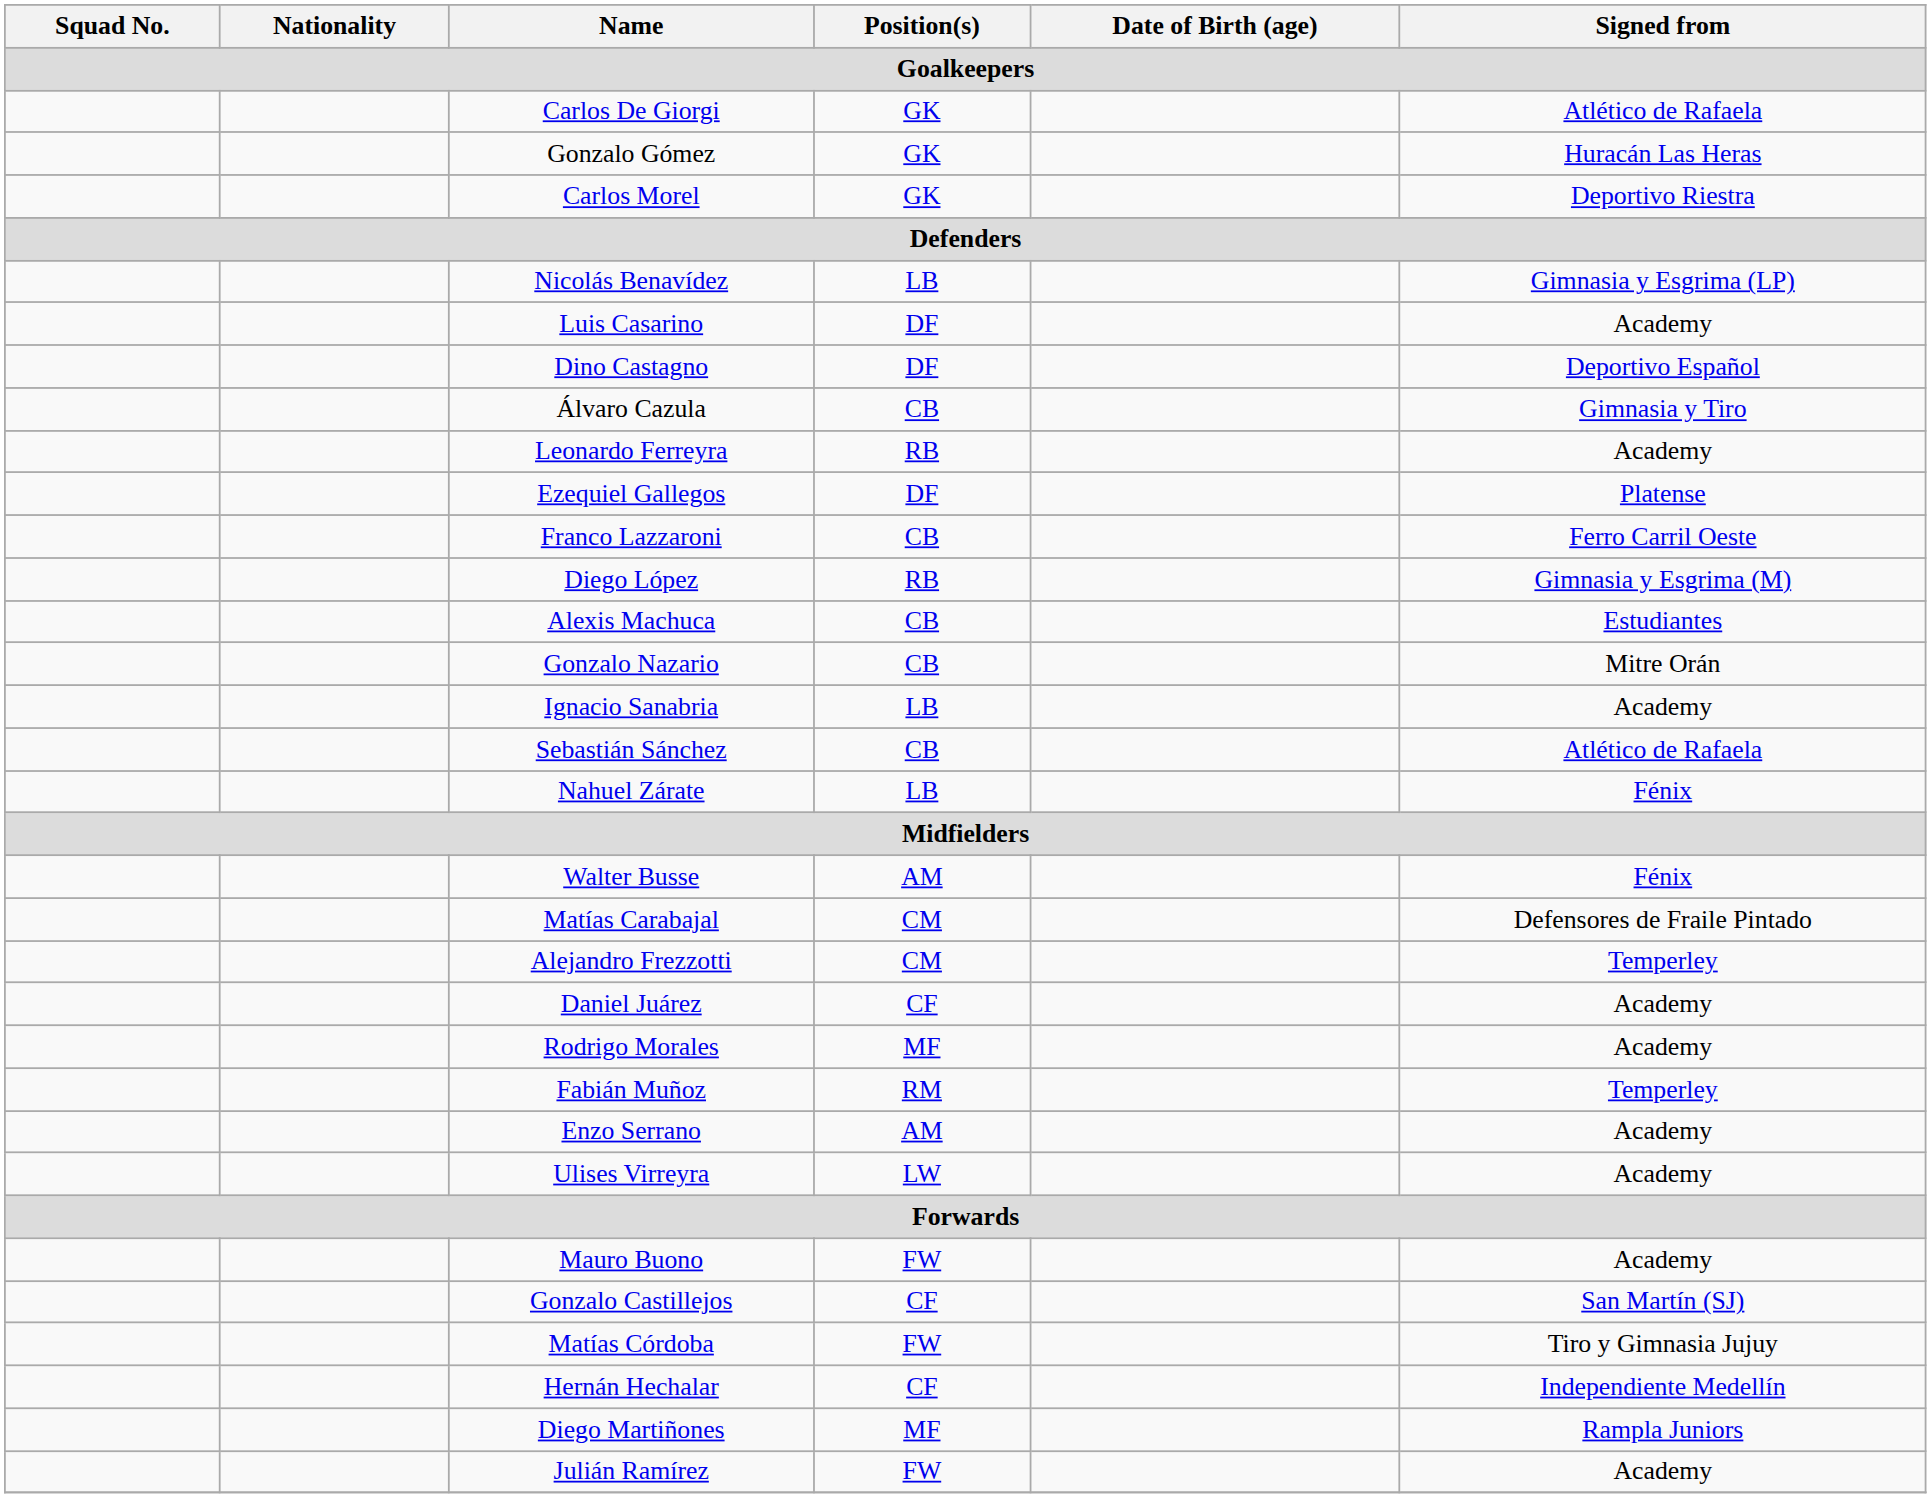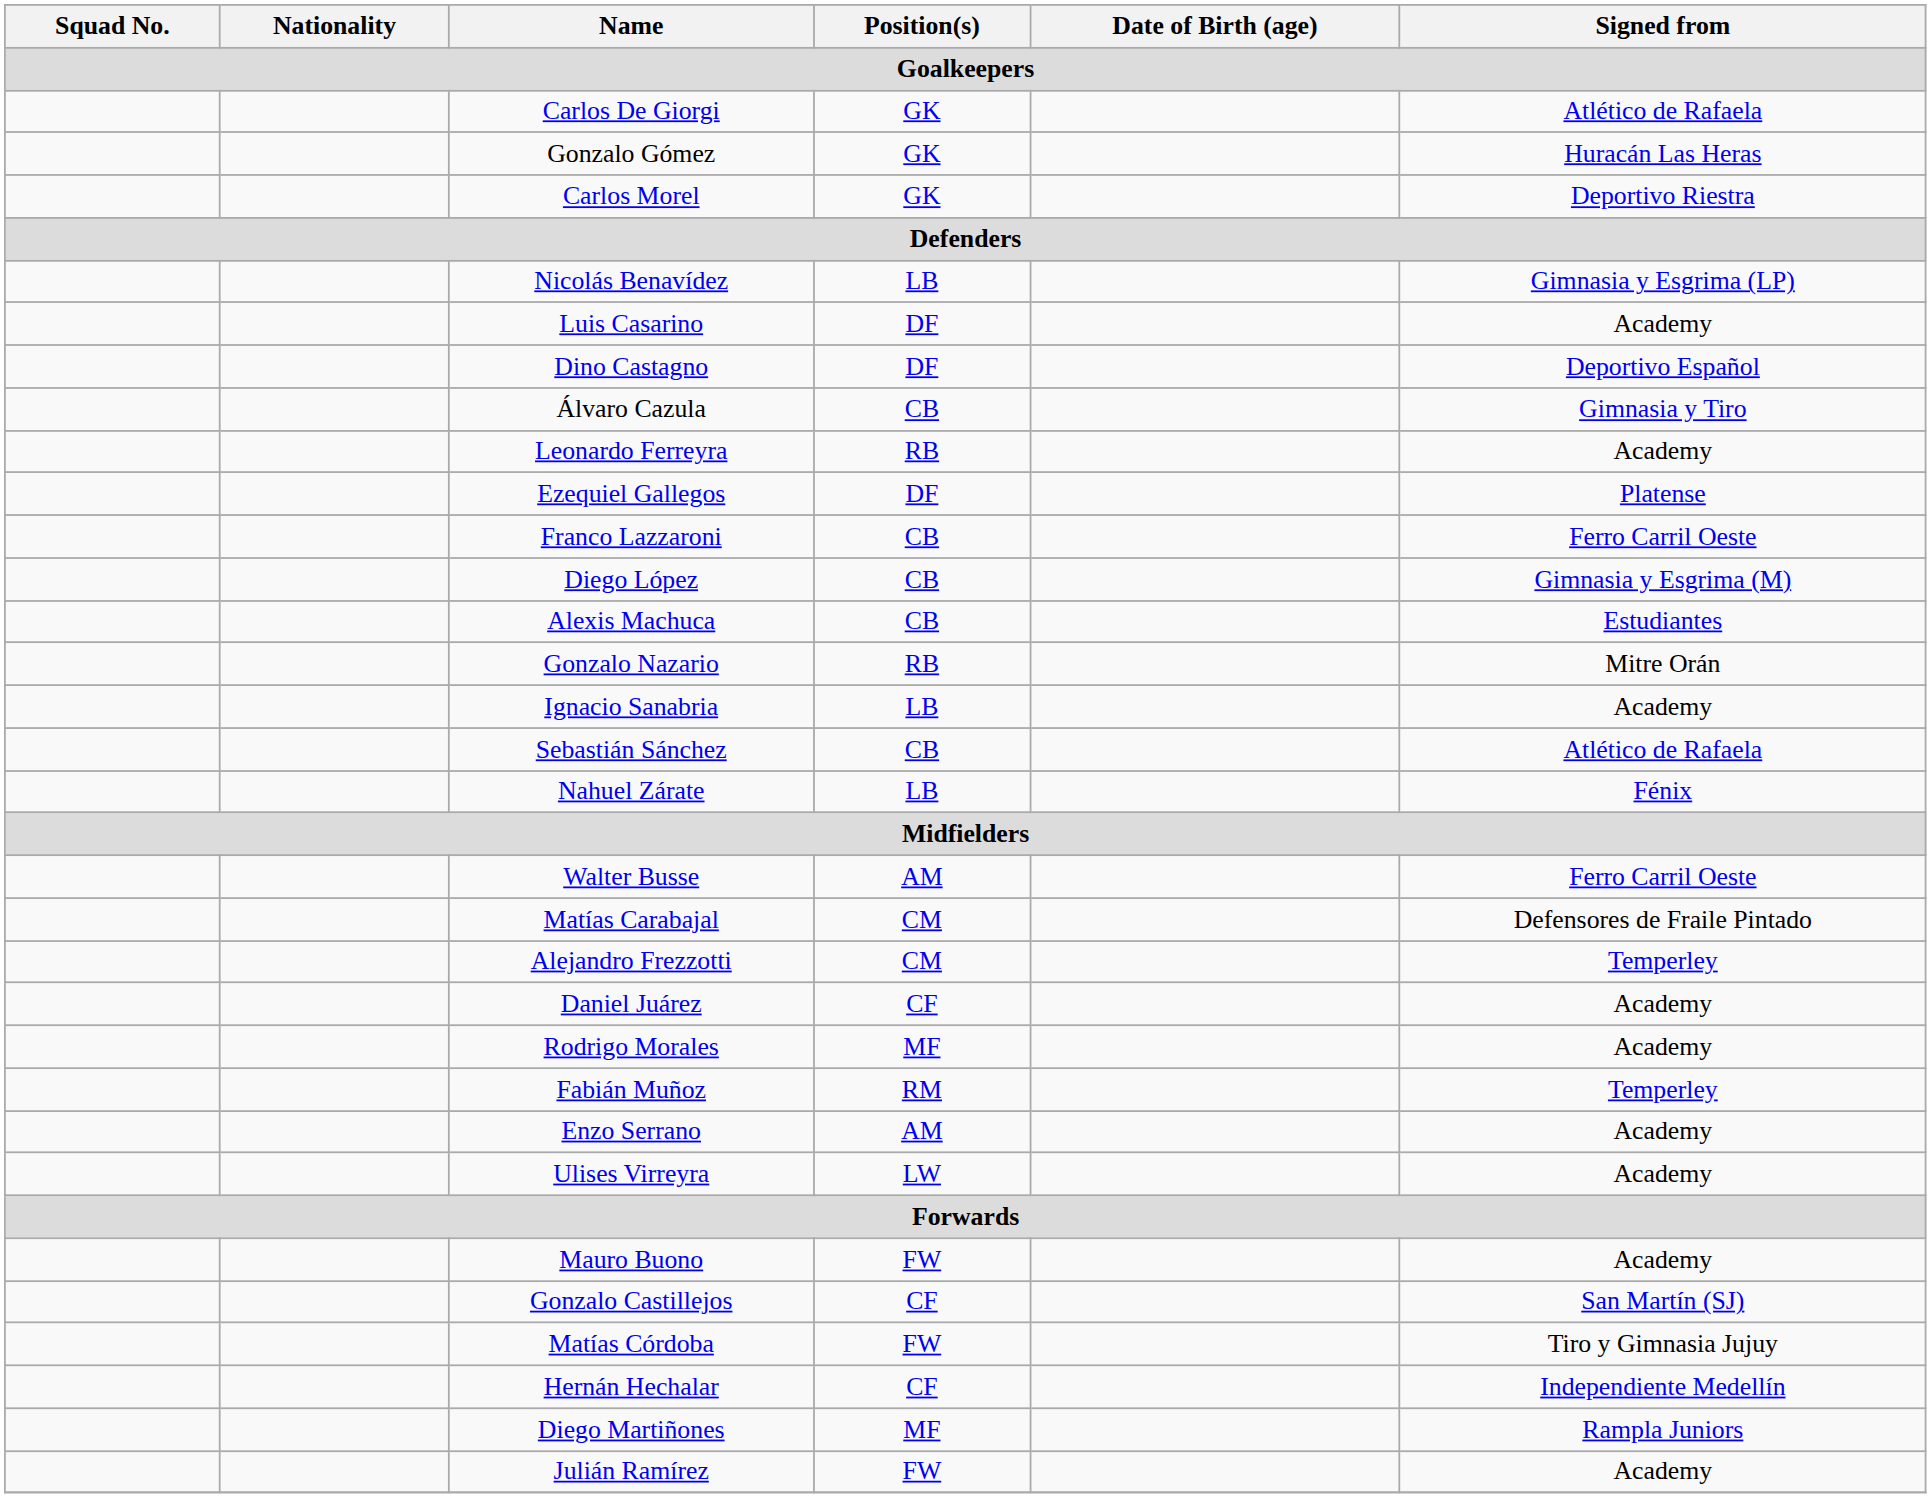Diego López | Position(s) / Goalkeepers: RB -> CB
Gonzalo Nazario | Position(s) / Goalkeepers: CB -> RB
Walter Busse | Signed from / Goalkeepers: Fénix -> Ferro Carril Oeste
